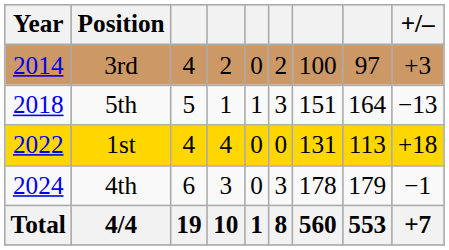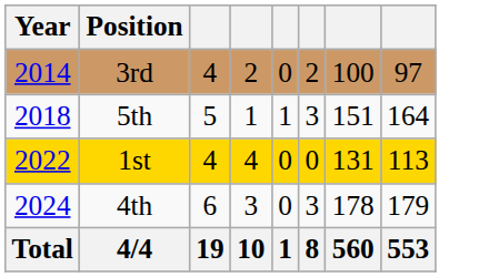- column: +/– | +3 | −13 | +18 | −1 | +7
